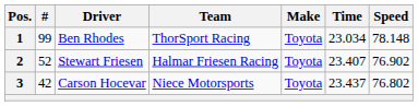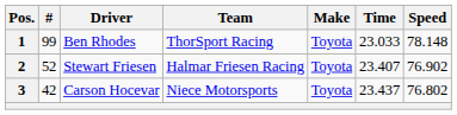1 | Time: 23.034 -> 23.033
